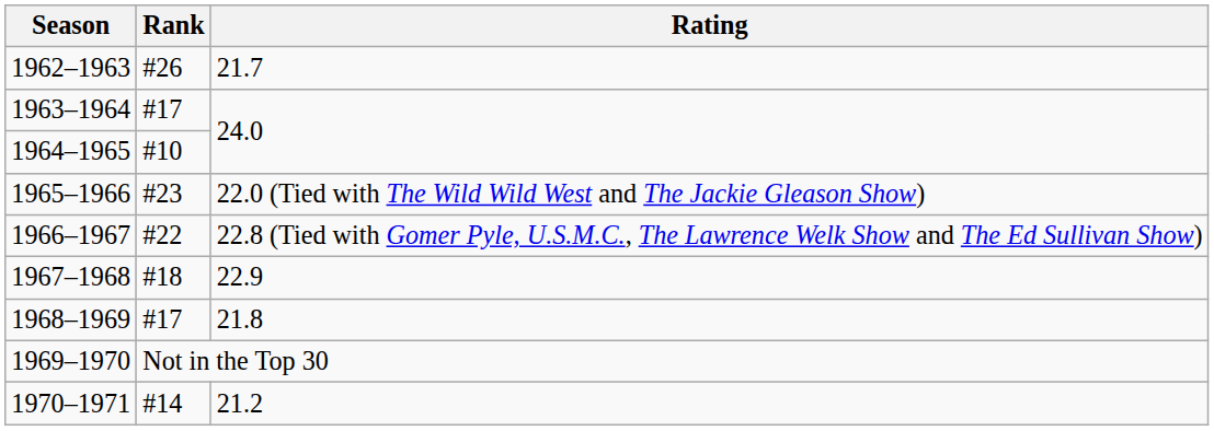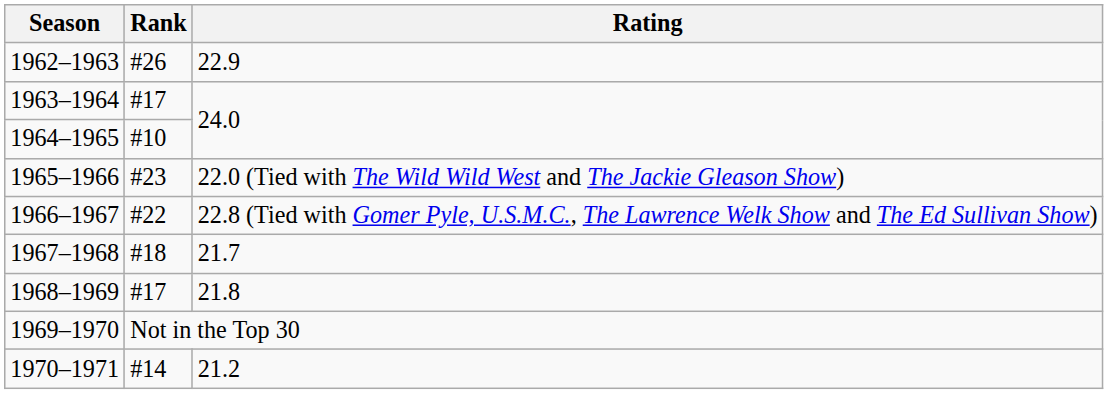1962–1963 | Rating: 21.7 -> 22.9
1967–1968 | Rating: 22.9 -> 21.7
